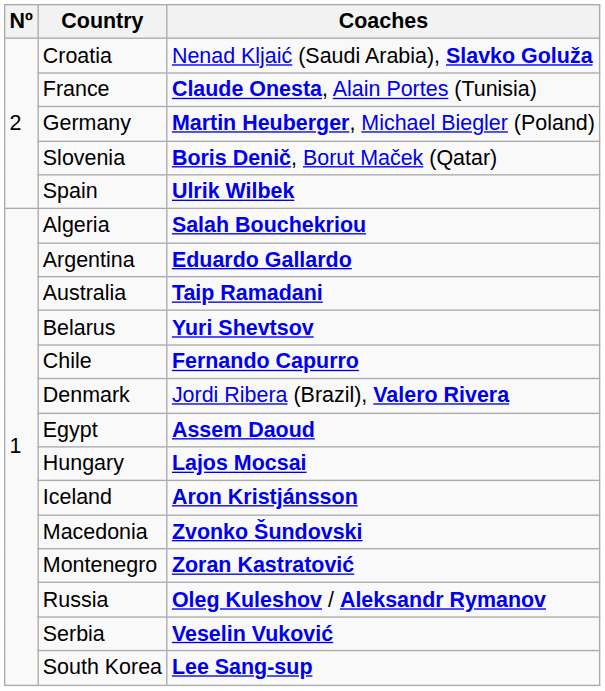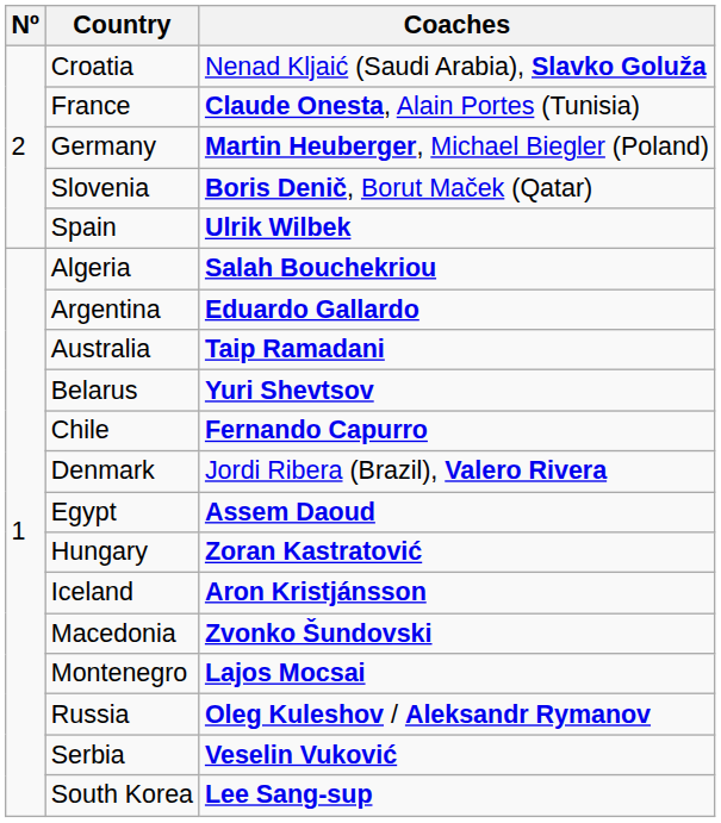Hungary | Coaches: Lajos Mocsai -> Zoran Kastratović
Montenegro | Coaches: Zoran Kastratović -> Lajos Mocsai
